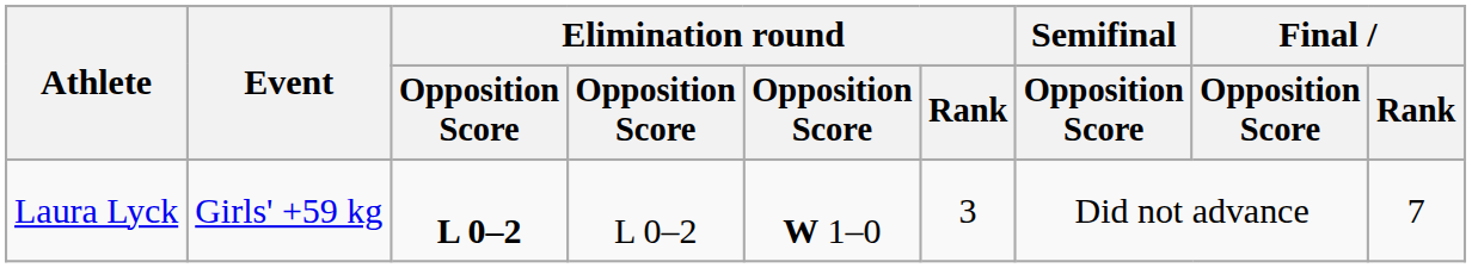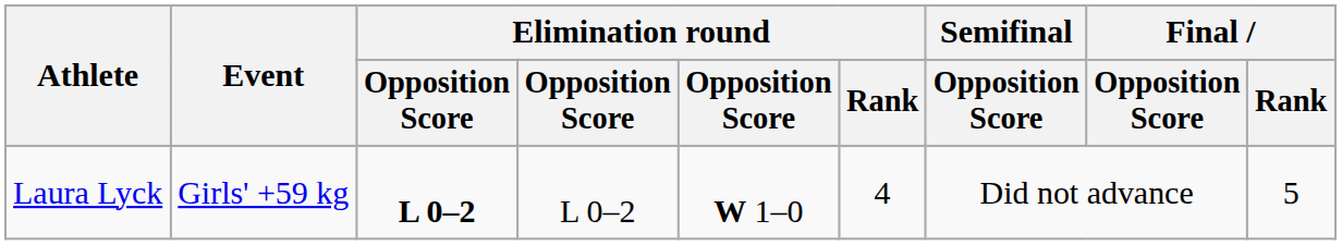Laura Lyck | Elimination round / Rank: 3 -> 4
Laura Lyck | Final / Rank: 7 -> 5
